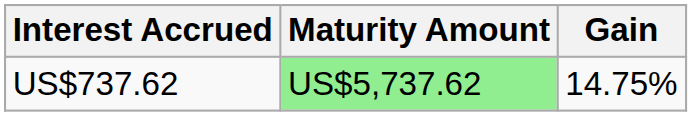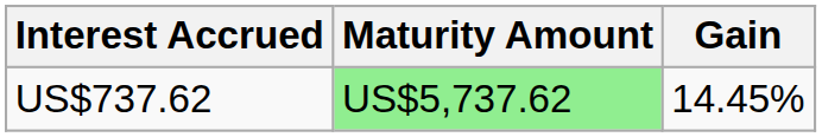US$737.62 | Gain: 14.75% -> 14.45%
